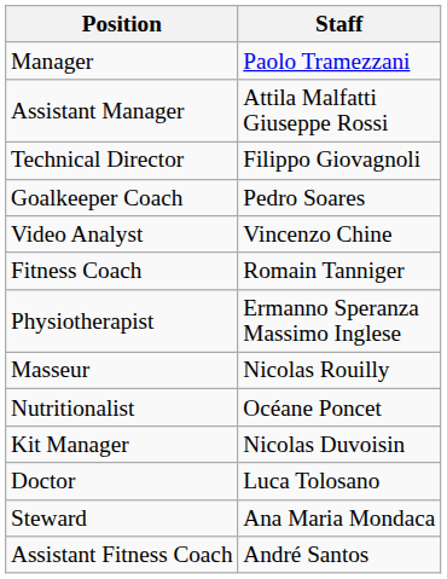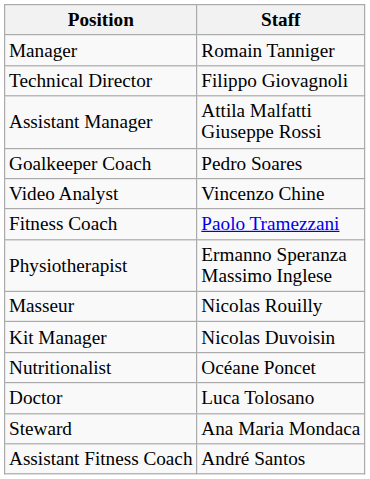Manager | Staff: Paolo Tramezzani -> Romain Tanniger
rows swapped: Assistant Manager <-> Technical Director
Fitness Coach | Staff: Romain Tanniger -> Paolo Tramezzani
rows swapped: Kit Manager <-> Nutritionalist
